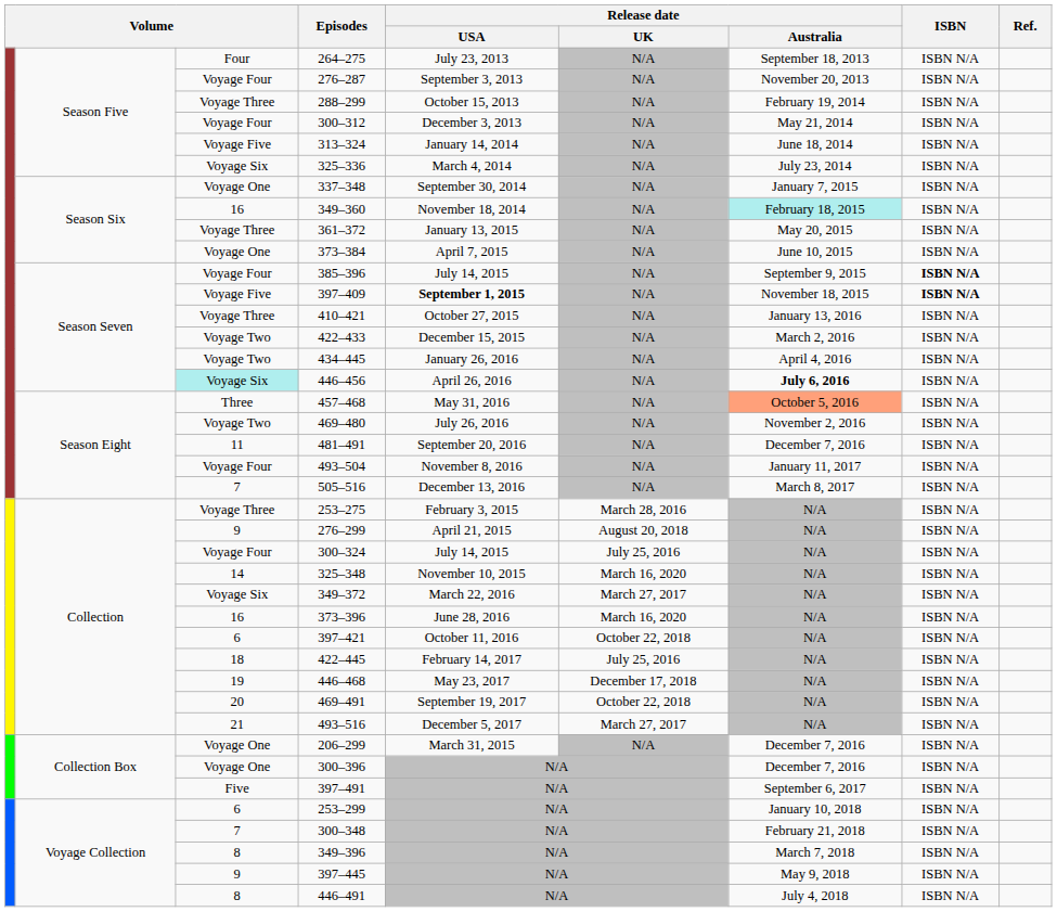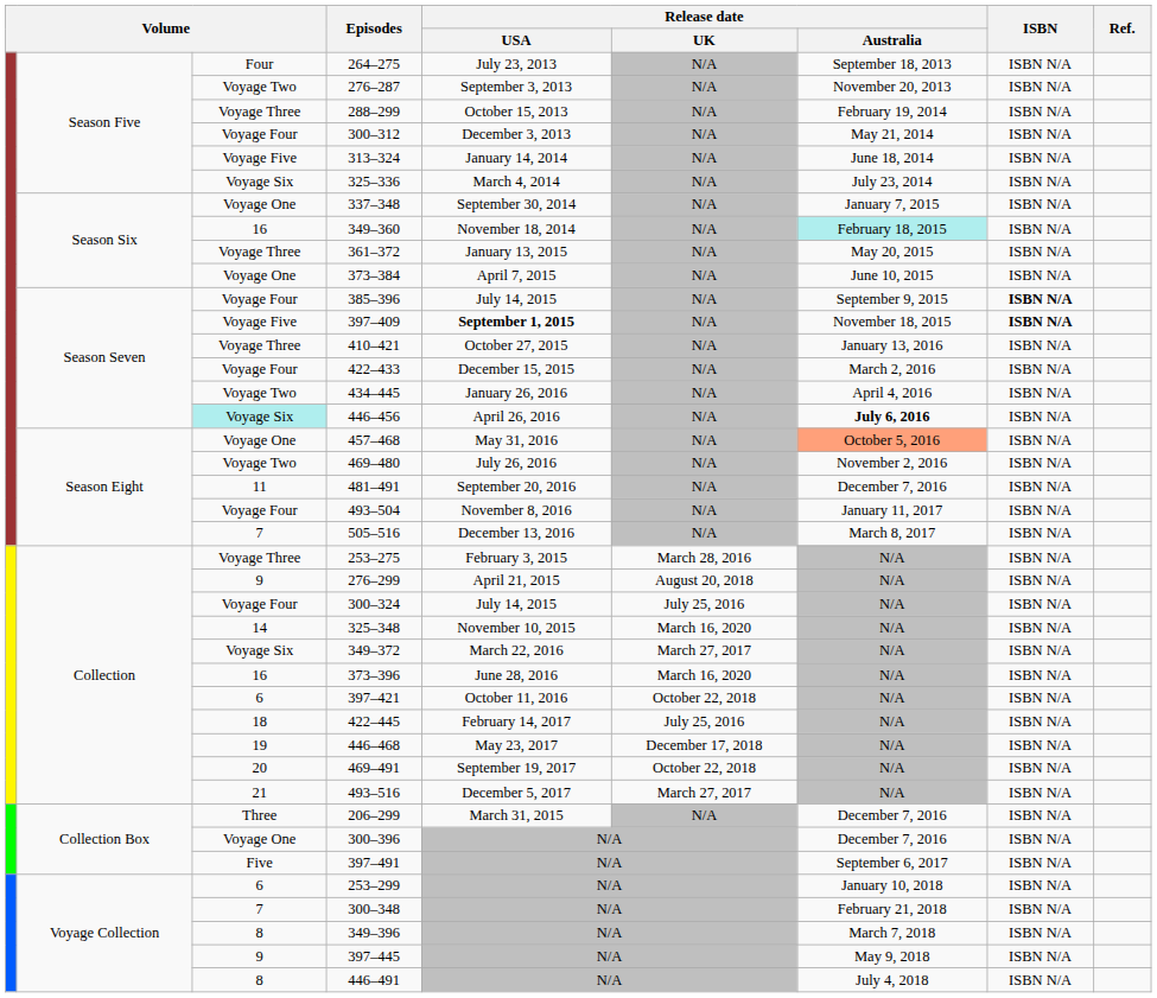276–287 | column 3: Voyage Four -> Voyage Two
422–433 | column 3: Voyage Two -> Voyage Four
457–468 | column 3: Three -> Voyage One
206–299 | column 3: Voyage One -> Three
